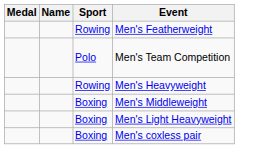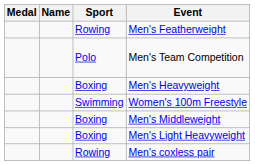Men's Heavyweight | Sport: Rowing -> Boxing
+ row: Swimming | Women's 100m Freestyle
Men's coxless pair | Sport: Boxing -> Rowing
